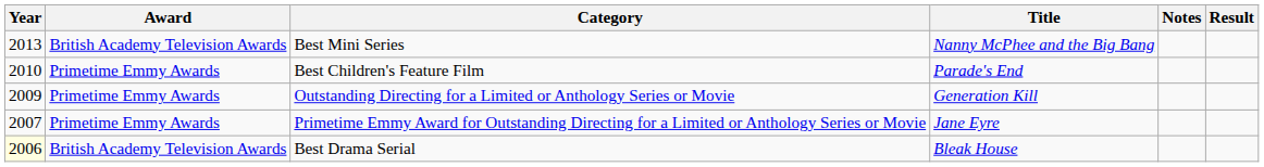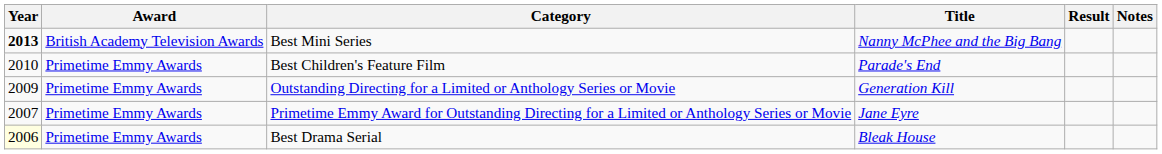columns swapped: Result <-> Notes
Best Mini Series | Year: normal -> bold
Best Drama Serial | Award: British Academy Television Awards -> Primetime Emmy Awards
